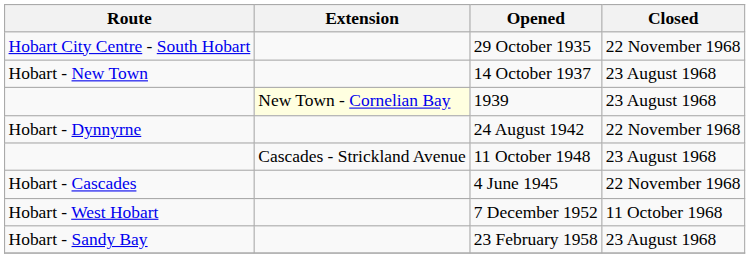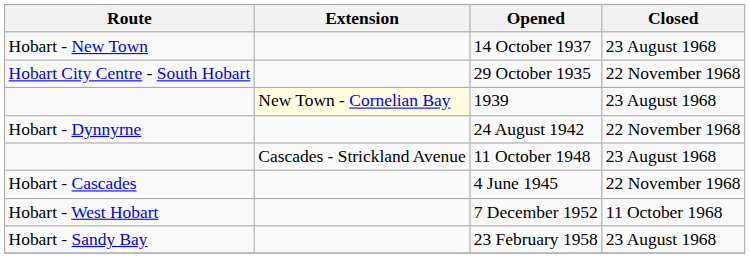rows swapped: 29 October 1935 <-> 14 October 1937
